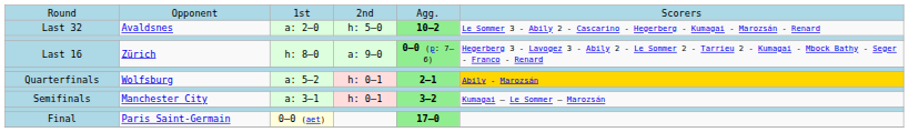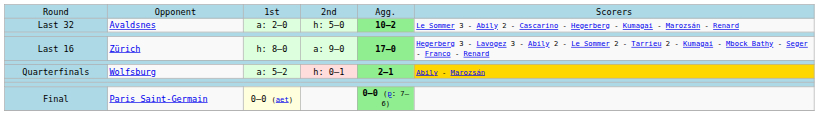Last 16 | column 5: 0–0 (p: 7–6) -> 17–0
- row: Semifinals | Manchester City | a: 3–1 | h: 0–1 | 3–2 | Kumagai – Le Sommer – Marozsán
Final | column 5: 17–0 -> 0–0 (p: 7–6)
